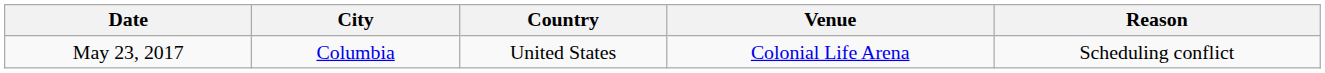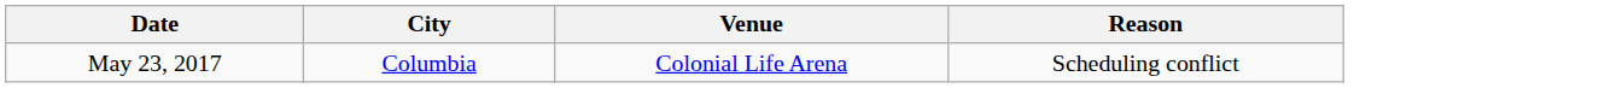- column: Country | United States
